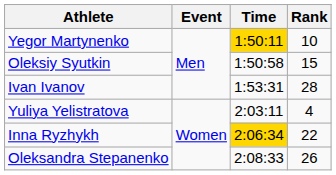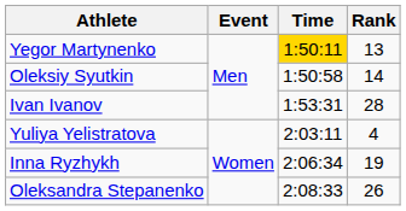Yegor Martynenko | Rank: 10 -> 13
Oleksiy Syutkin | Rank: 15 -> 14
Inna Ryzhykh | Time: gold background -> no background
Inna Ryzhykh | Rank: 22 -> 19
